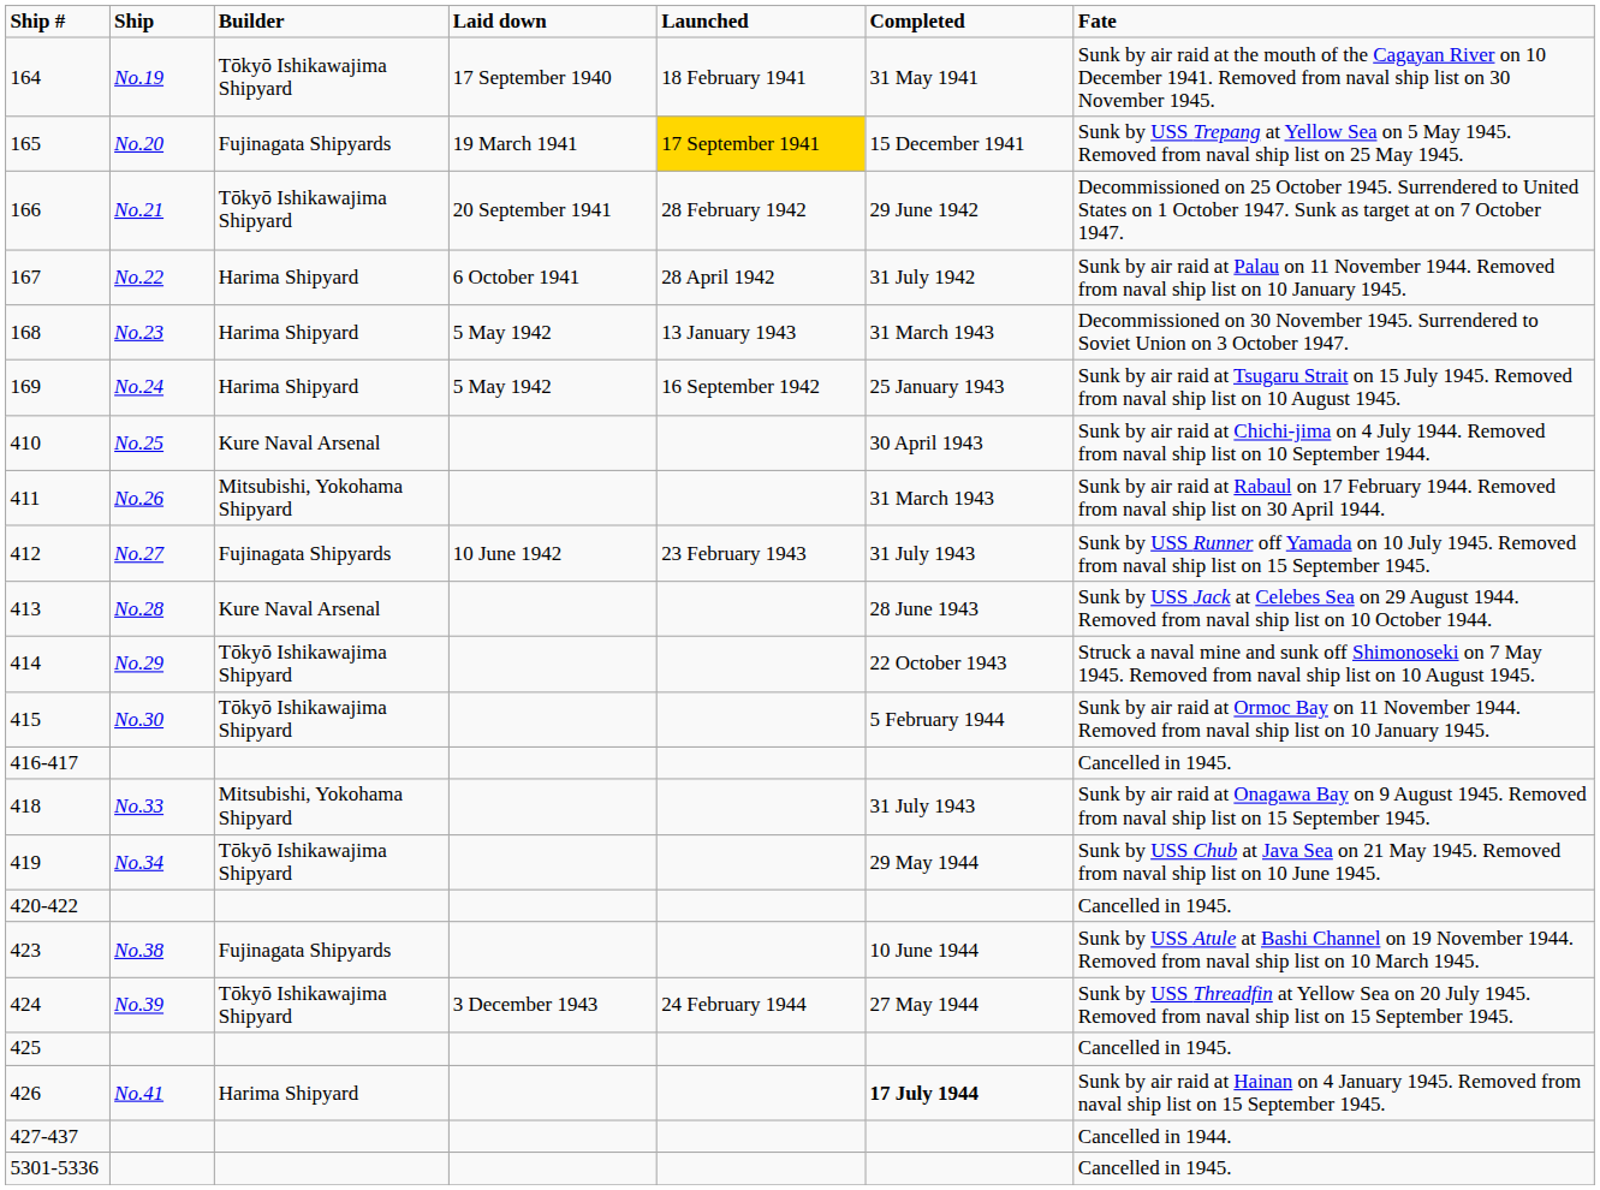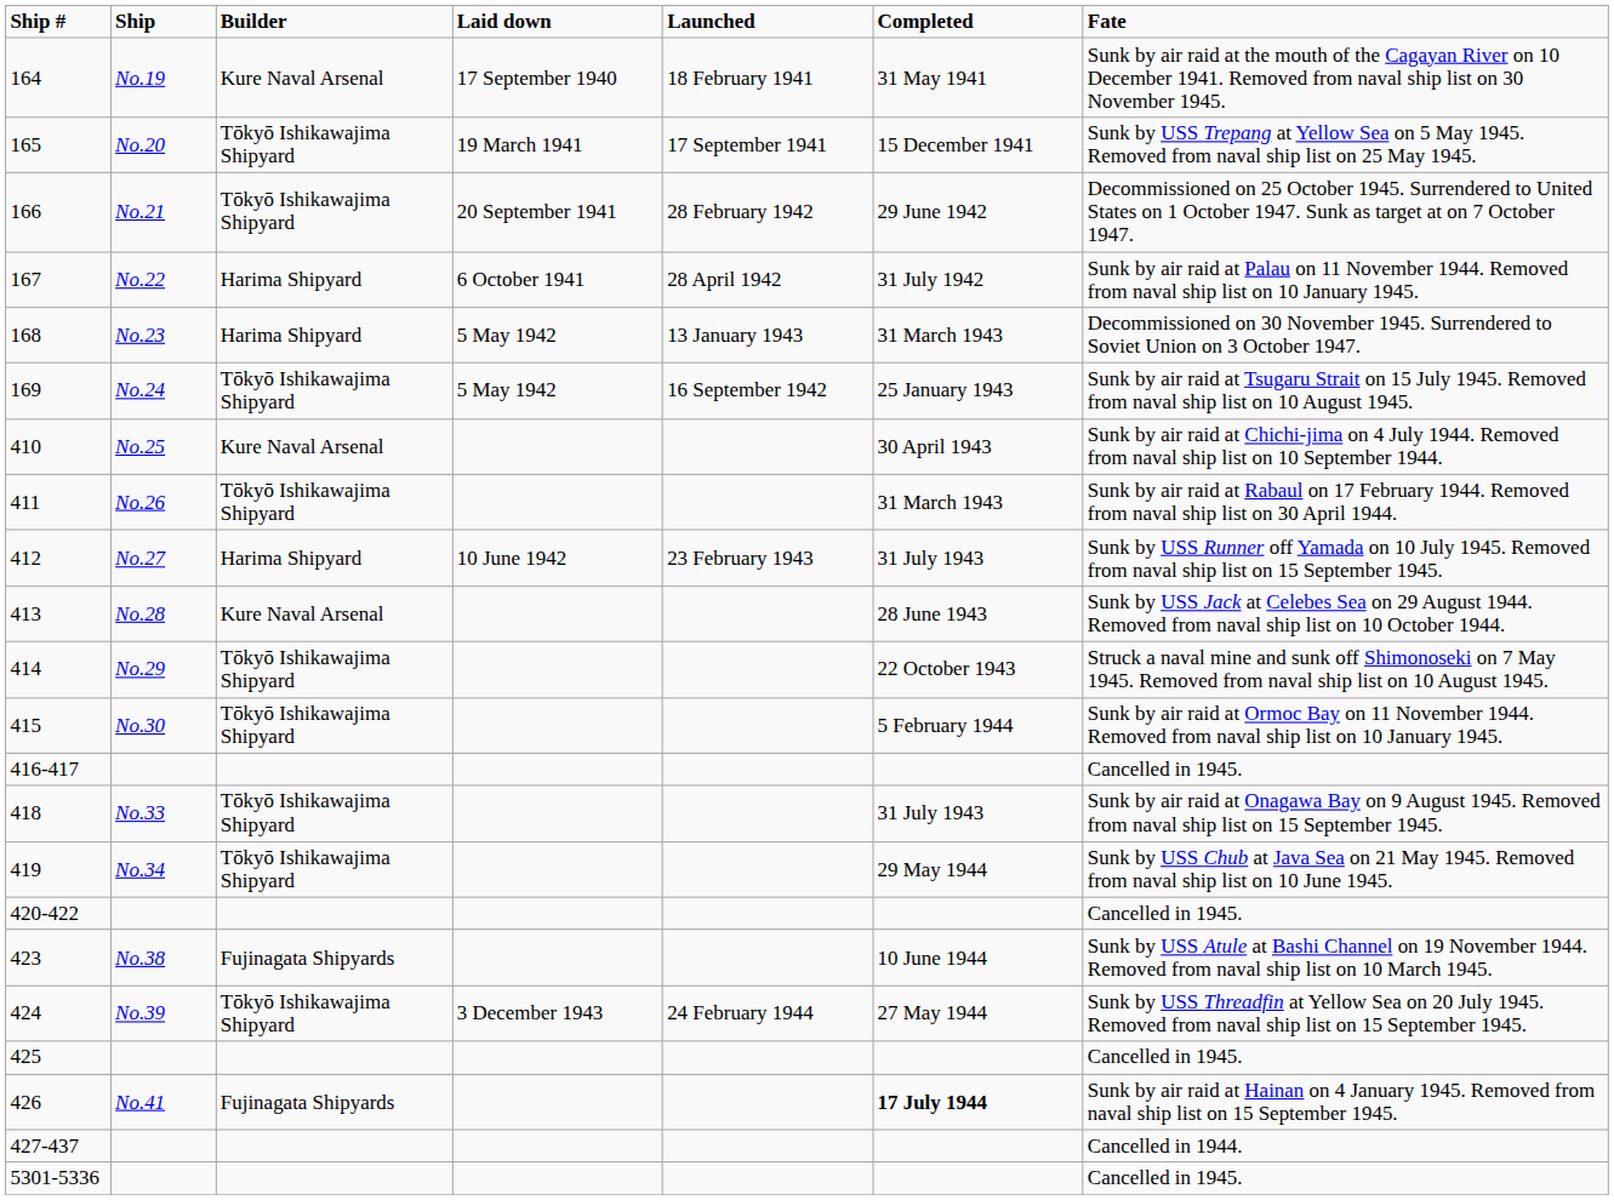164 | Builder: Tōkyō Ishikawajima Shipyard -> Kure Naval Arsenal
165 | Builder: Fujinagata Shipyards -> Tōkyō Ishikawajima Shipyard
165 | Launched: gold background -> no background
169 | Builder: Harima Shipyard -> Tōkyō Ishikawajima Shipyard
411 | Builder: Mitsubishi, Yokohama Shipyard -> Tōkyō Ishikawajima Shipyard
412 | Builder: Fujinagata Shipyards -> Harima Shipyard
418 | Builder: Mitsubishi, Yokohama Shipyard -> Tōkyō Ishikawajima Shipyard
426 | Builder: Harima Shipyard -> Fujinagata Shipyards
